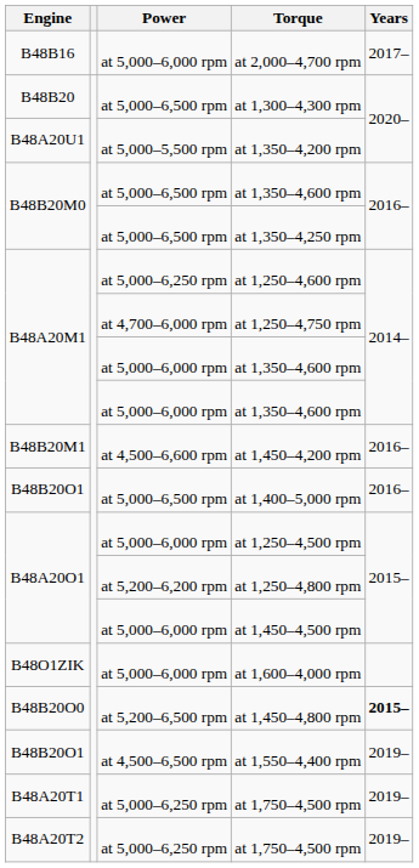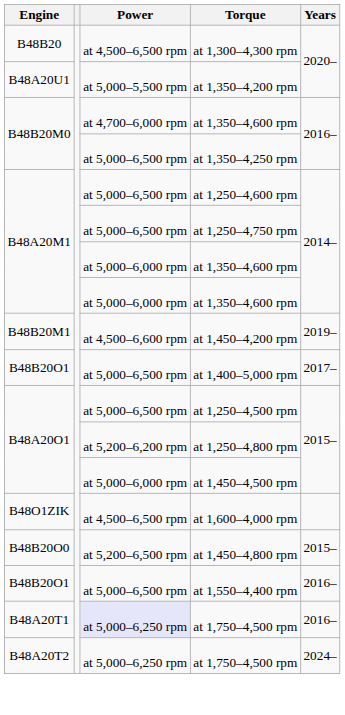- row: B48B16 | at 5,000–6,000 rpm | at 2,000–4,700 rpm | 2017–
at 1,300–4,300 rpm | Power: at 5,000–6,500 rpm -> at 4,500–6,500 rpm
B48B20M0 / at 1,350–4,600 rpm | Power: at 5,000–6,500 rpm -> at 4,700–6,000 rpm
at 1,250–4,600 rpm | Power: at 5,000–6,250 rpm -> at 5,000–6,500 rpm
at 1,250–4,750 rpm | Power: at 4,700–6,000 rpm -> at 5,000–6,500 rpm
at 1,450–4,200 rpm | Years: 2016– -> 2019–
at 1,400–5,000 rpm | Years: 2016– -> 2017–
at 1,250–4,500 rpm | Power: at 5,000–6,000 rpm -> at 5,000–6,500 rpm
at 1,600–4,000 rpm | Power: at 5,000–6,000 rpm -> at 4,500–6,500 rpm
at 1,450–4,800 rpm | Years: bold -> normal
at 1,550–4,400 rpm | Power: at 4,500–6,500 rpm -> at 5,000–6,500 rpm
at 1,550–4,400 rpm | Years: 2019– -> 2016–
B48A20T1 / at 1,750–4,500 rpm | Power: no background -> lavender background
B48A20T1 / at 1,750–4,500 rpm | Years: 2019– -> 2016–
B48A20T2 / at 1,750–4,500 rpm | Years: 2019– -> 2024–
